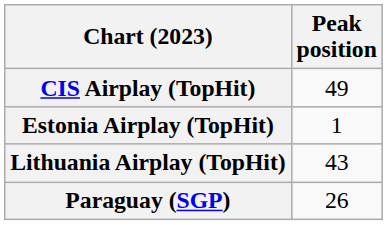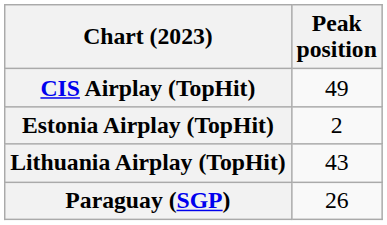Estonia Airplay (TopHit) | Peak position: 1 -> 2
